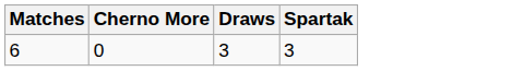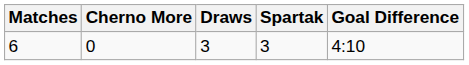+ column: Goal Difference | 4:10
